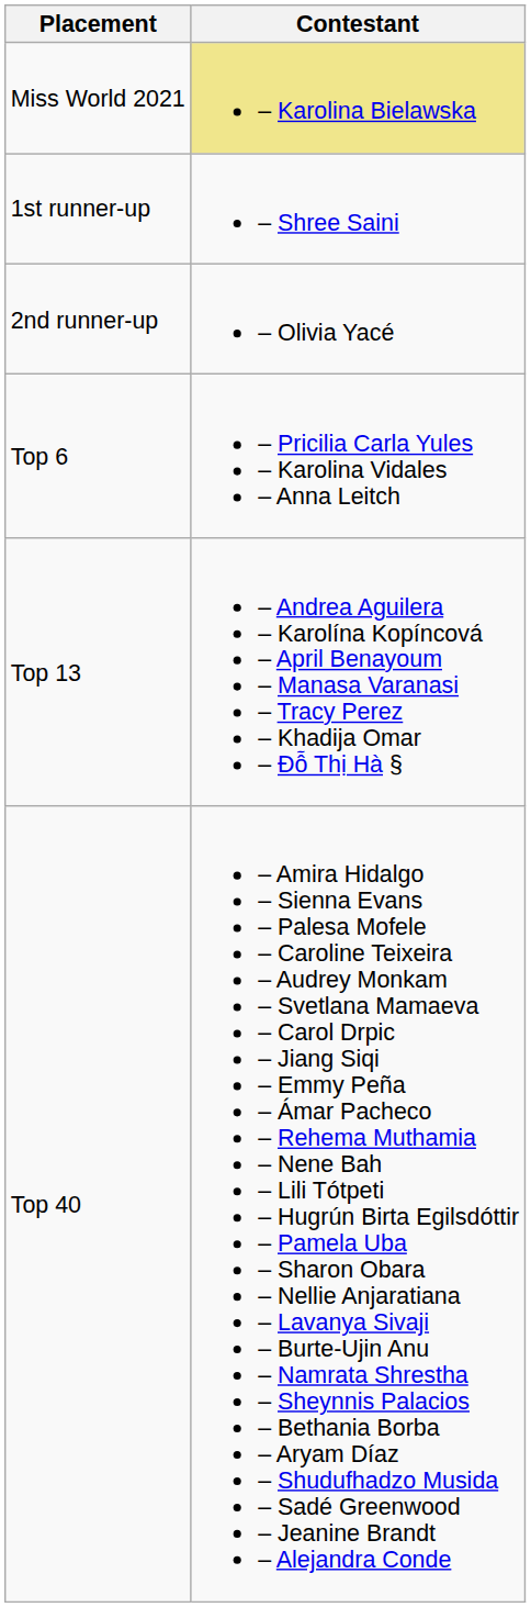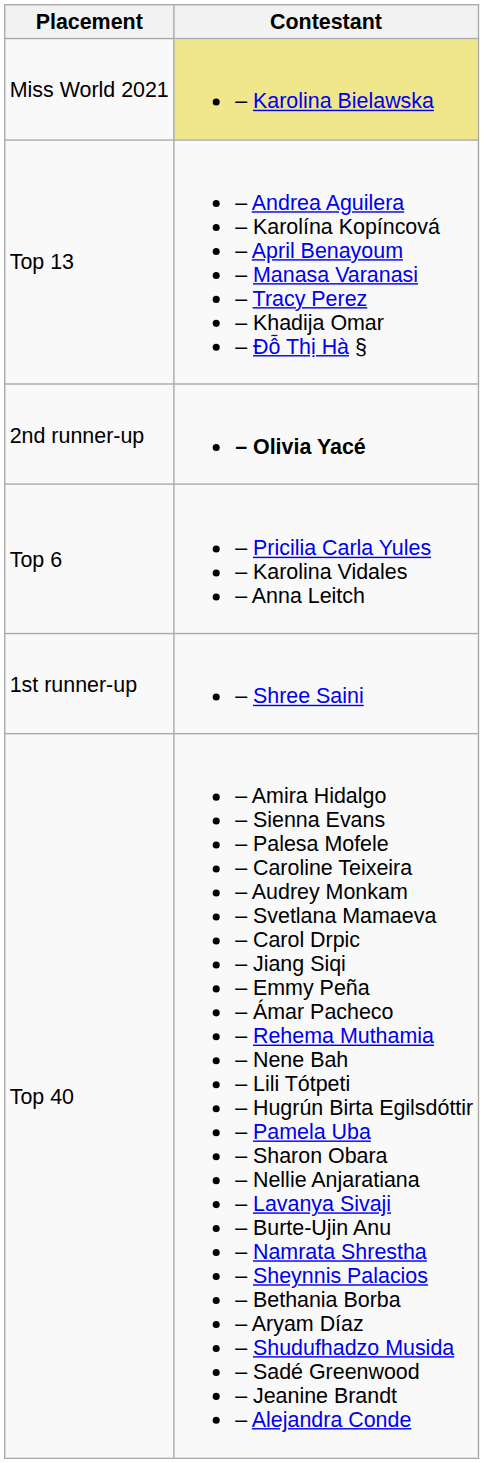rows swapped: 1st runner-up <-> Top 13
2nd runner-up | Contestant: normal -> bold
